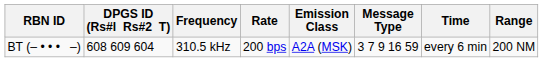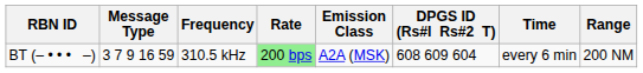columns swapped: DPGS ID (Rs#l Rs#2 T) <-> Message Type
BT (– • • • –) | Rate: no background -> lightgreen background
